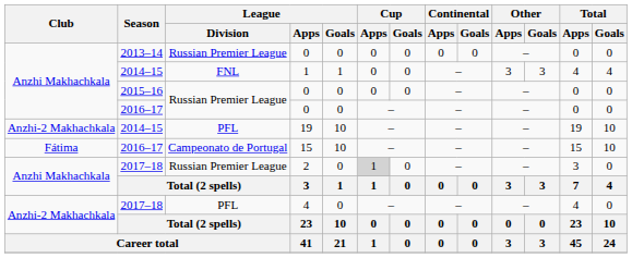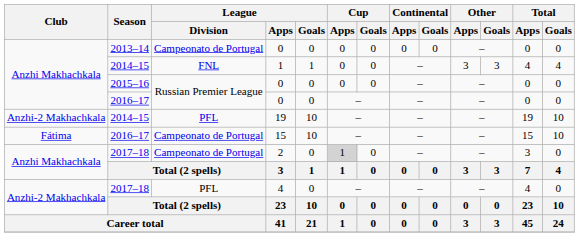2013–14 / 0 | League / Division: Russian Premier League -> Campeonato de Portugal
2 | League / Division: Russian Premier League -> Campeonato de Portugal
